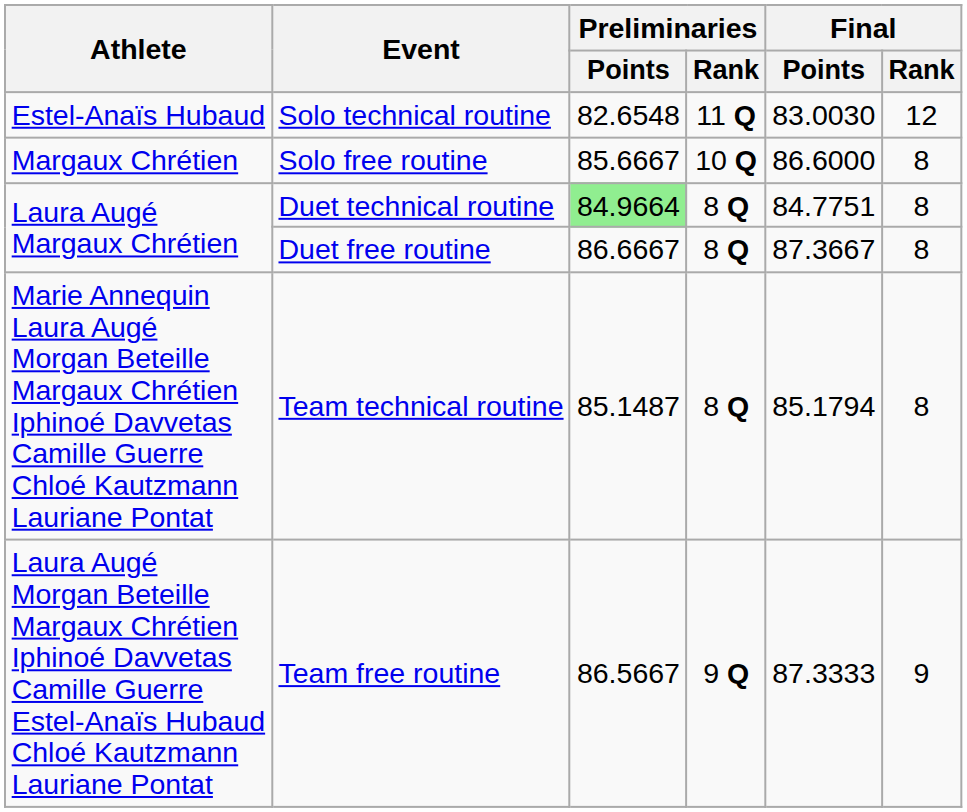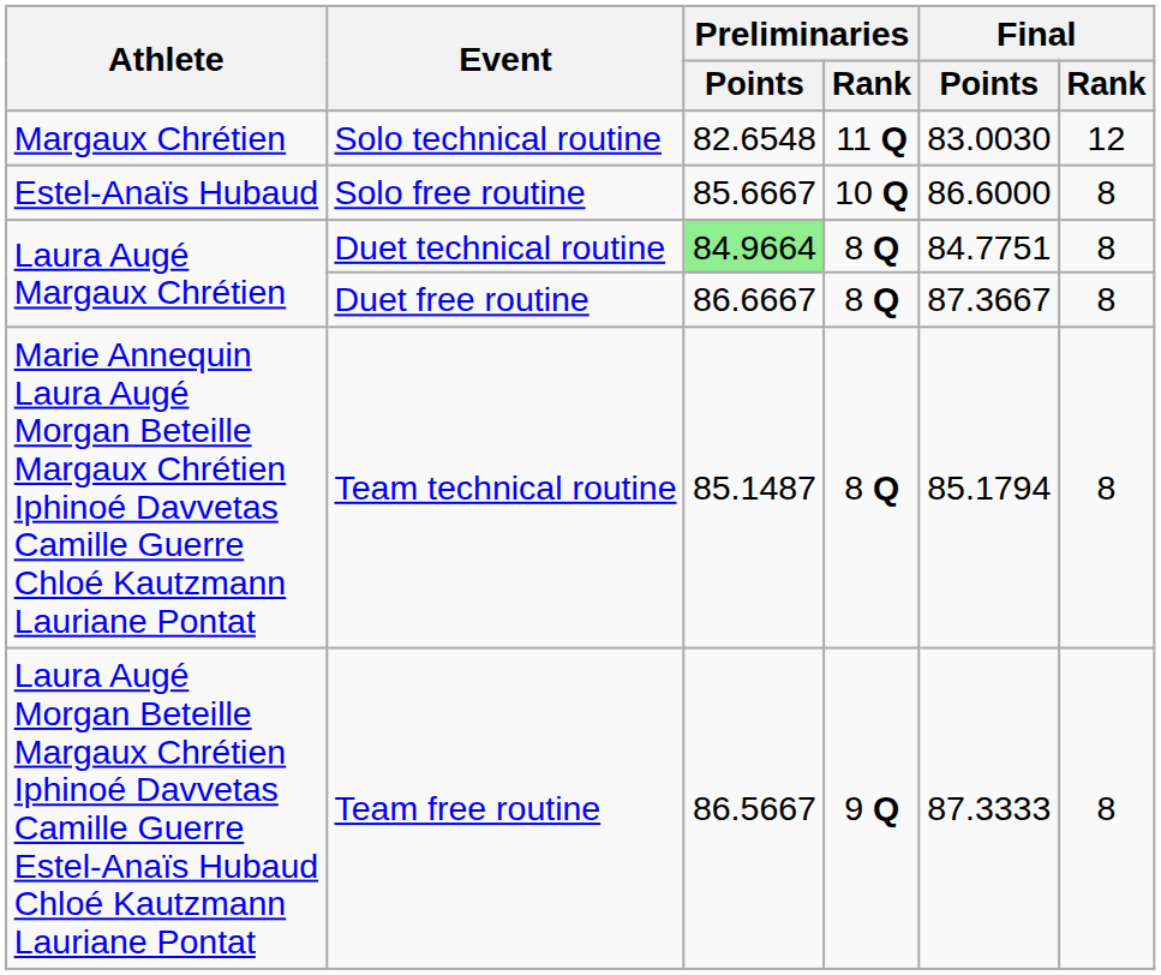Solo technical routine | Athlete: Estel-Anaïs Hubaud -> Margaux Chrétien
Solo free routine | Athlete: Margaux Chrétien -> Estel-Anaïs Hubaud
Team free routine | Final / Rank: 9 -> 8
